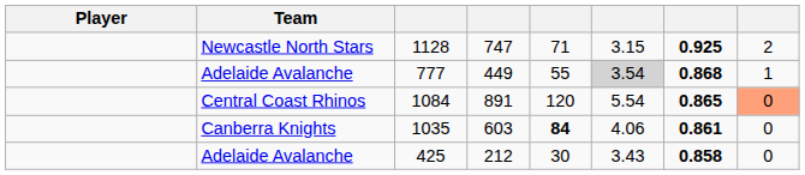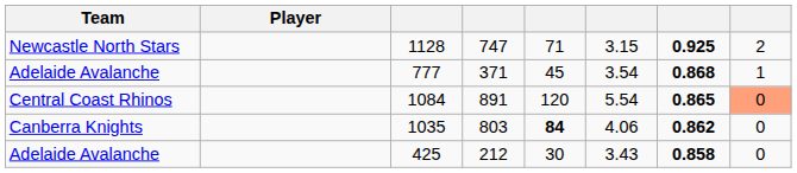columns swapped: Player <-> Team
777 | column 4: 449 -> 371
777 | column 5: 55 -> 45
777 | column 6: lightgrey background -> no background
1035 | column 4: 603 -> 803
1035 | column 7: 0.861 -> 0.862
